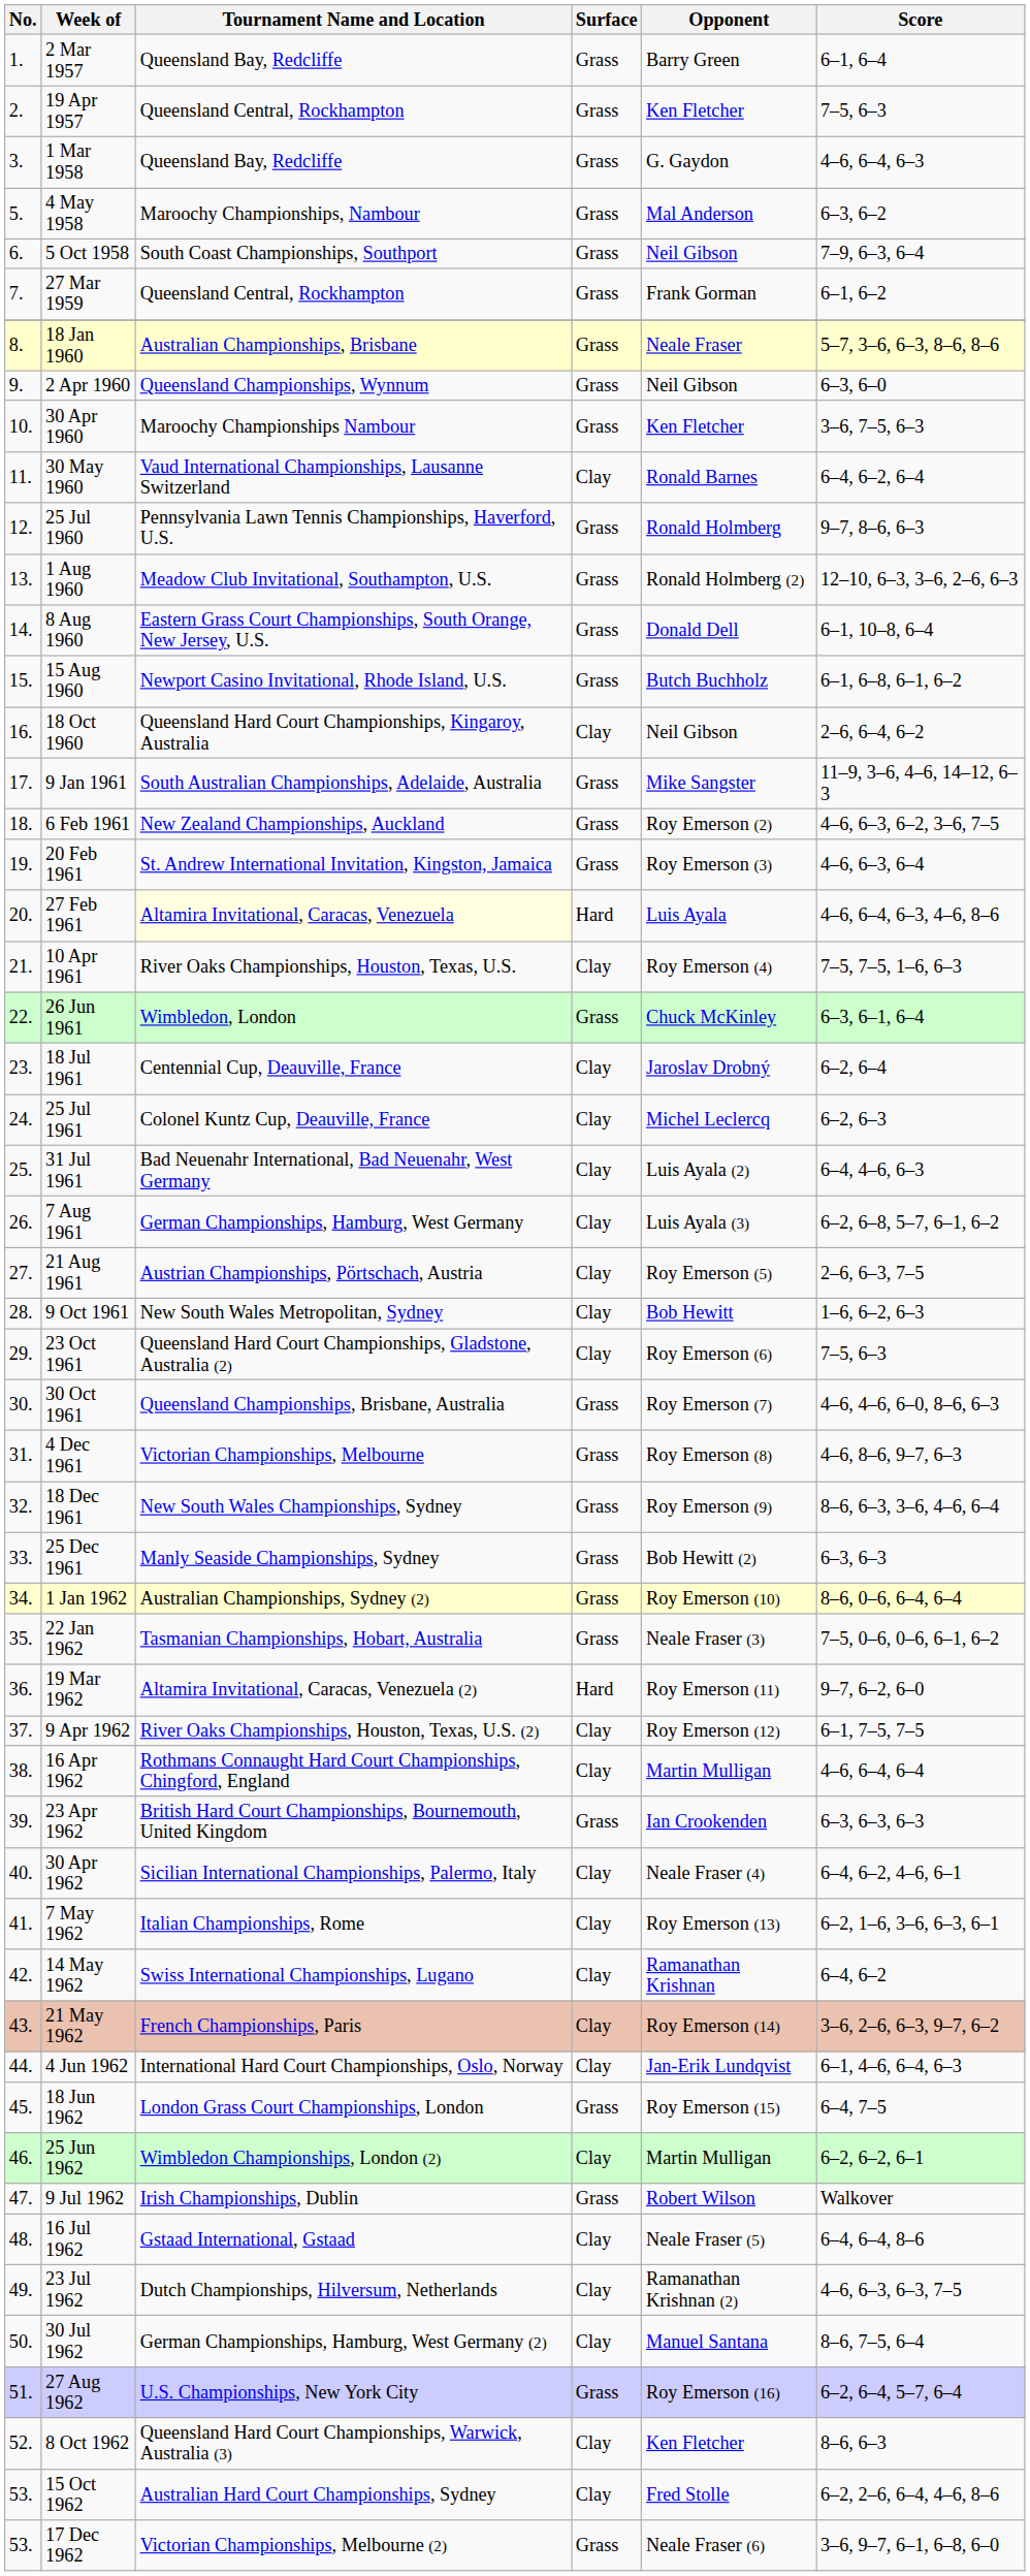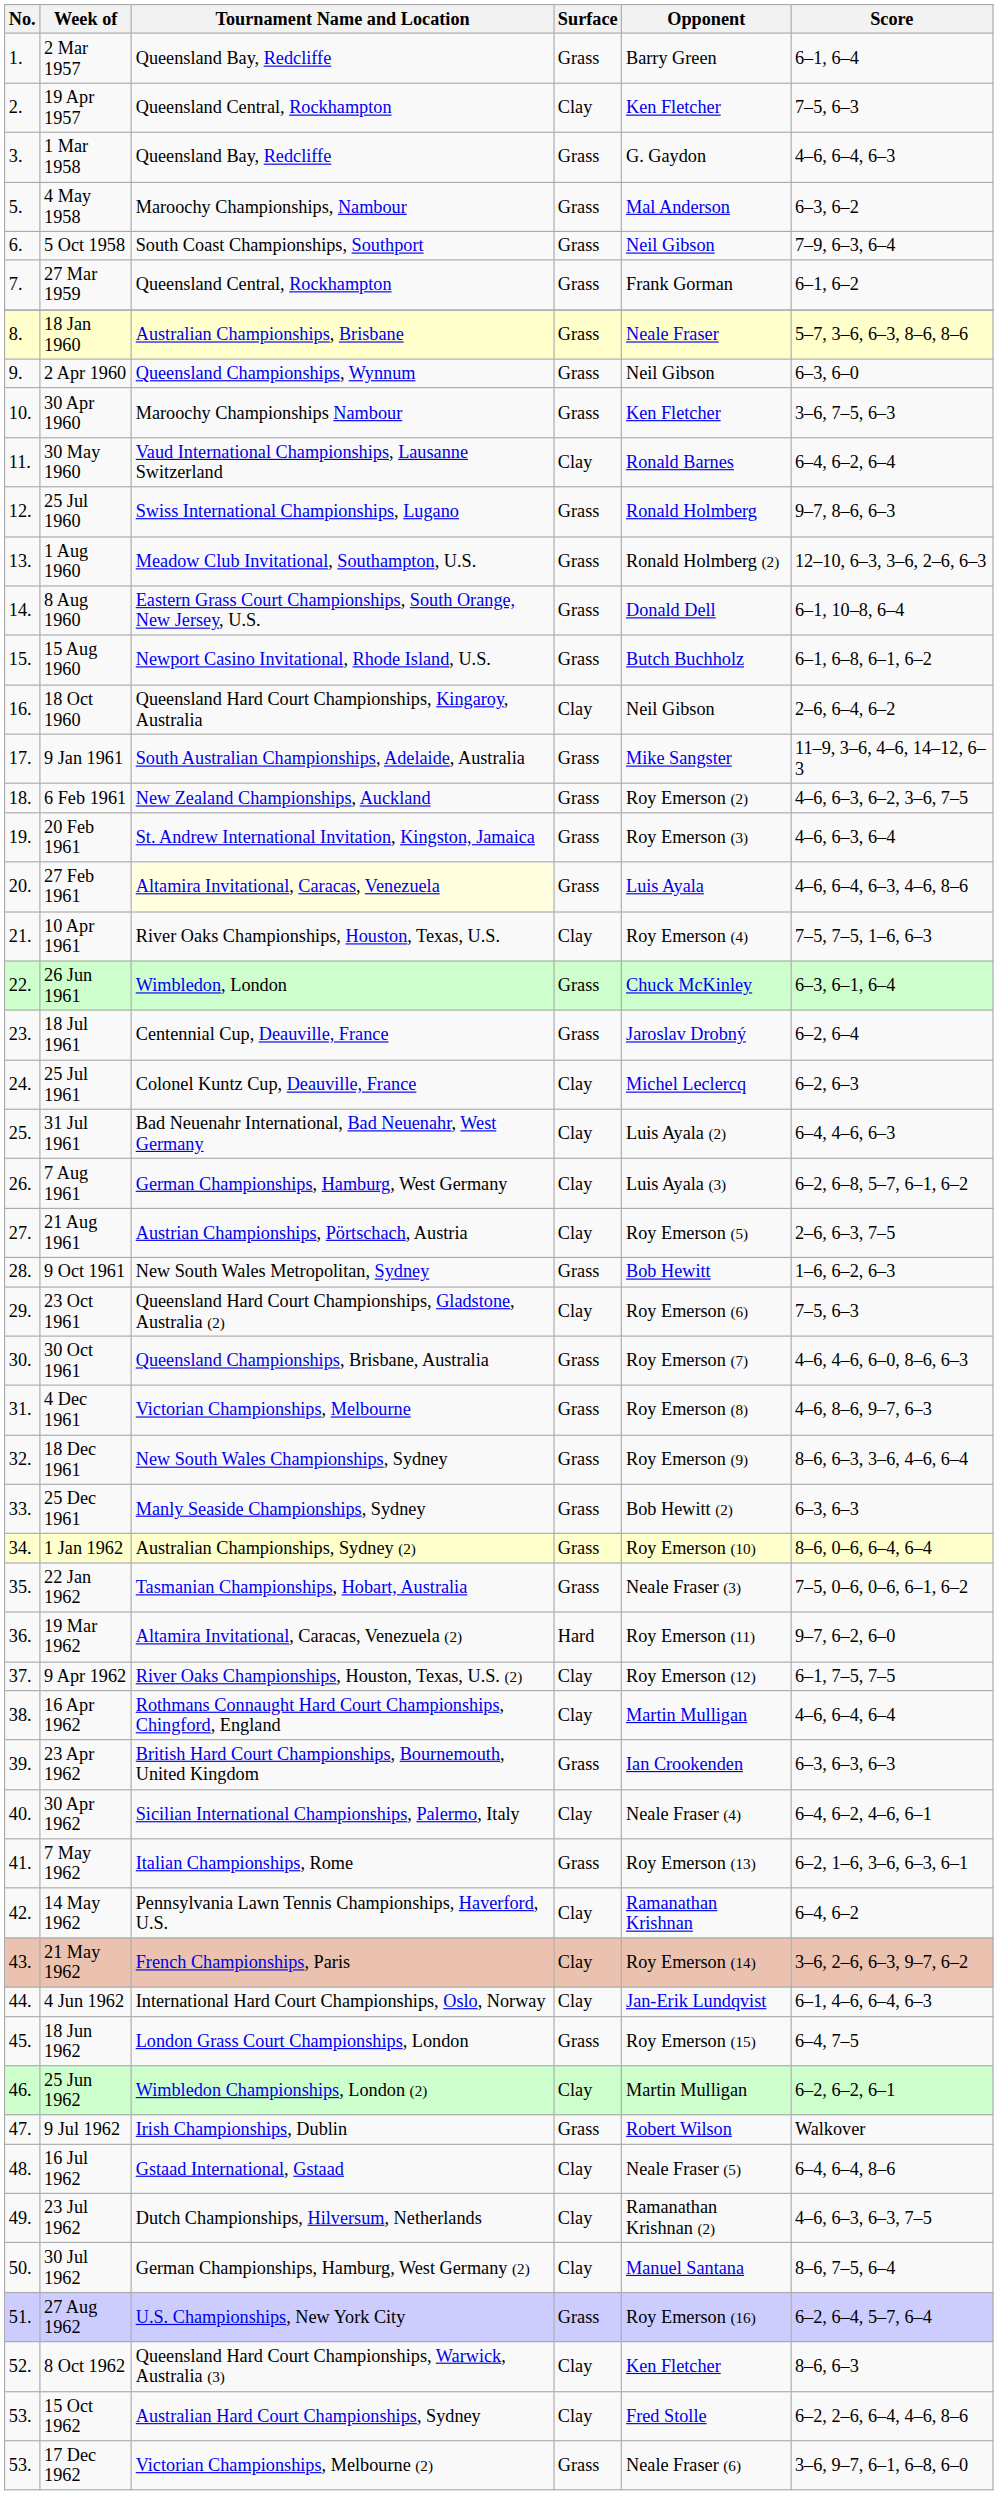19 Apr 1957 | Surface: Grass -> Clay
25 Jul 1960 | Tournament Name and Location: Pennsylvania Lawn Tennis Championships, Haverford, U.S. -> Swiss International Championships, Lugano
27 Feb 1961 | Surface: Hard -> Grass
18 Jul 1961 | Surface: Clay -> Grass
9 Oct 1961 | Surface: Clay -> Grass
7 May 1962 | Surface: Clay -> Grass
14 May 1962 | Tournament Name and Location: Swiss International Championships, Lugano -> Pennsylvania Lawn Tennis Championships, Haverford, U.S.
